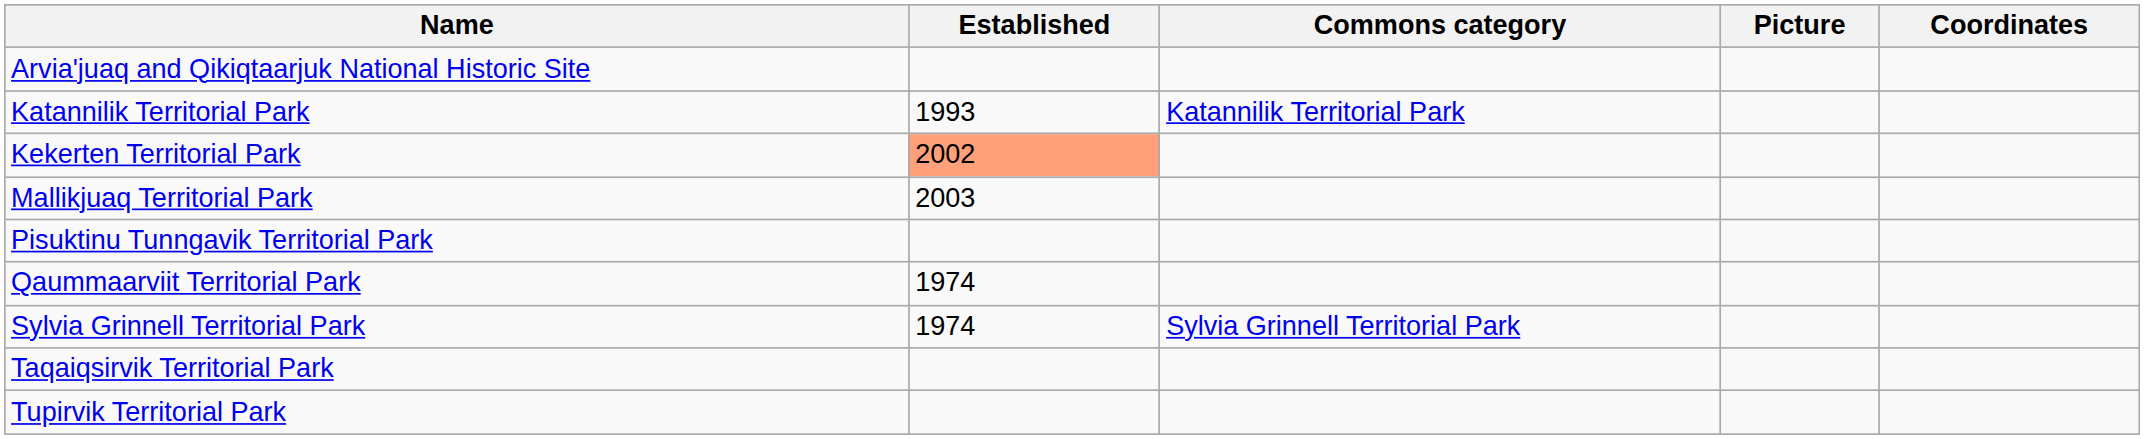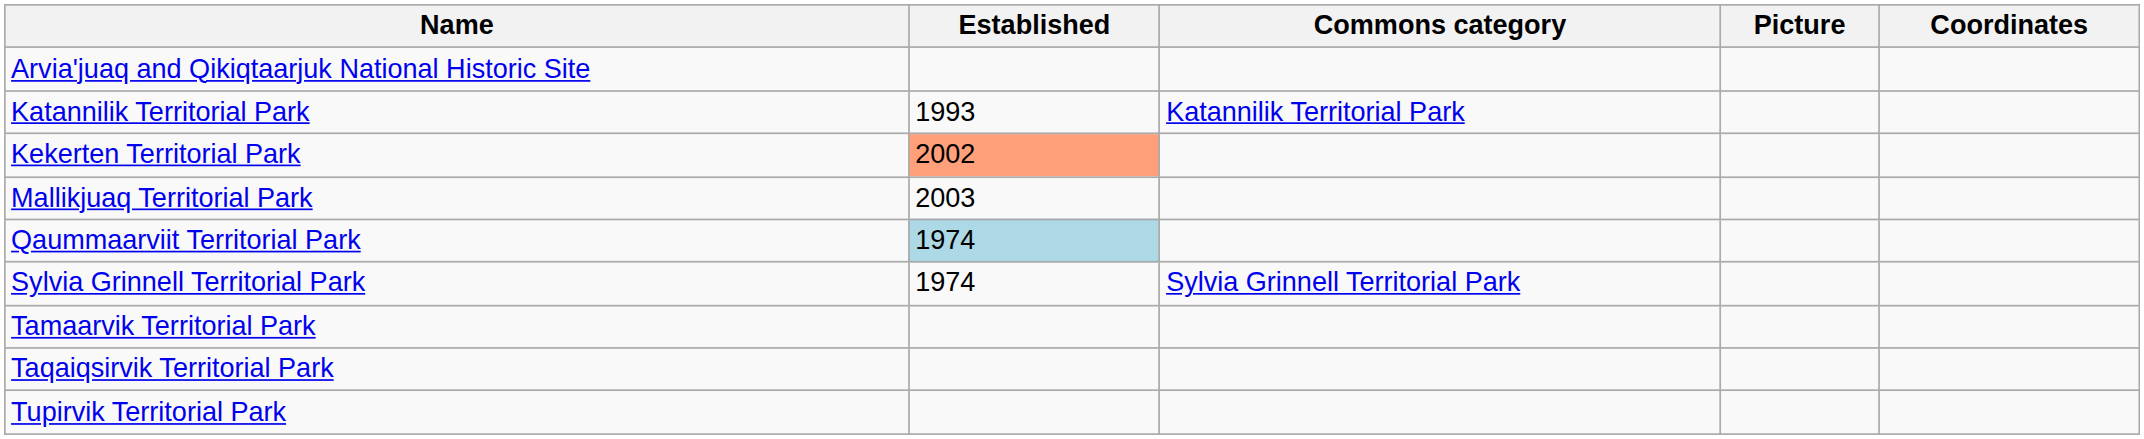- row: Pisuktinu Tunngavik Territorial Park
Qaummaarviit Territorial Park | Established: no background -> lightblue background
+ row: Tamaarvik Territorial Park
